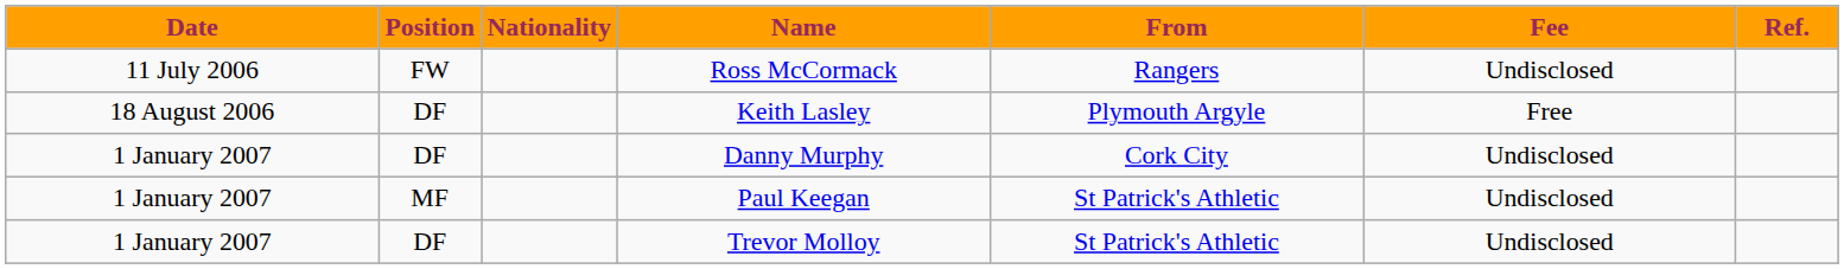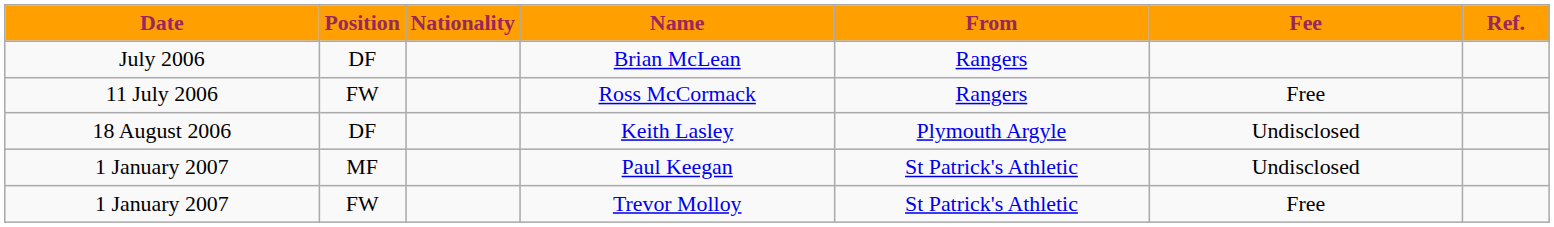+ row: July 2006 | DF | Brian McLean | Rangers
Ross McCormack | Fee: Undisclosed -> Free
Keith Lasley | Fee: Free -> Undisclosed
- row: 1 January 2007 | DF | Danny Murphy | Cork City | Undisclosed
Trevor Molloy | Position: DF -> FW
Trevor Molloy | Fee: Undisclosed -> Free
